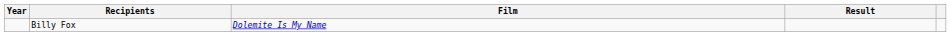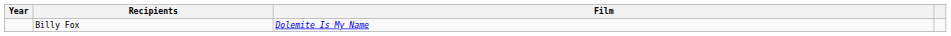- column: Result
